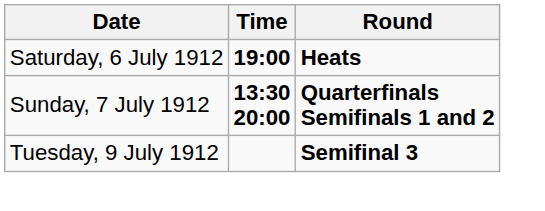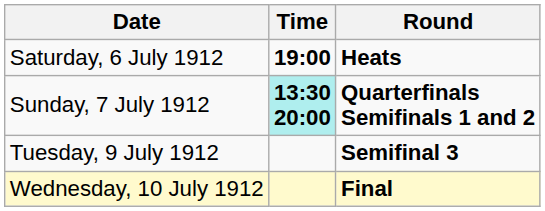Sunday, 7 July 1912 | Time: no background -> paleturquoise background
+ row: Wednesday, 10 July 1912 | Final
